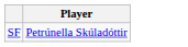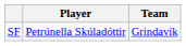+ column: Team | Grindavík
